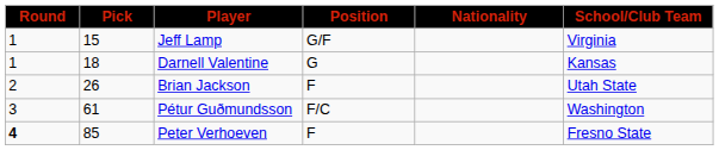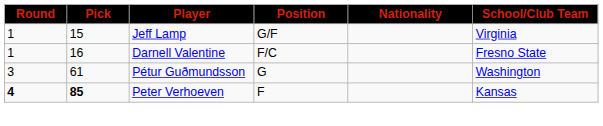Darnell Valentine | Pick: 18 -> 16
Darnell Valentine | Position: G -> F/C
Darnell Valentine | School/Club Team: Kansas -> Fresno State
- row: 2 | 26 | Brian Jackson | F | Utah State
Pétur Guðmundsson | Position: F/C -> G
Peter Verhoeven | Pick: normal -> bold
Peter Verhoeven | School/Club Team: Fresno State -> Kansas
